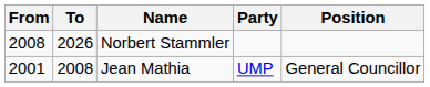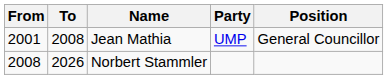rows swapped: Jean Mathia <-> Norbert Stammler
